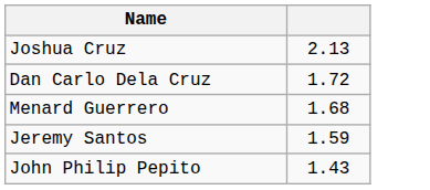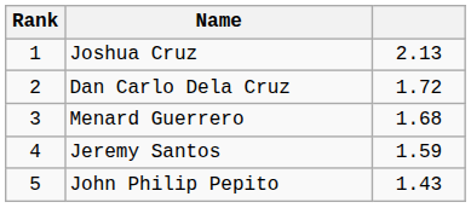+ column: Rank | 1 | 2 | 3 | 4 | 5
